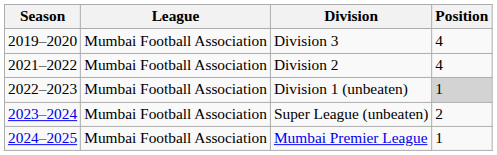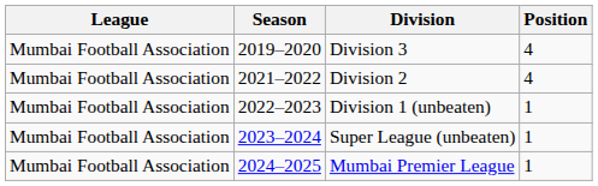columns swapped: Season <-> League
Division 1 (unbeaten) | Position: lightgrey background -> no background
Super League (unbeaten) | Position: 2 -> 1
